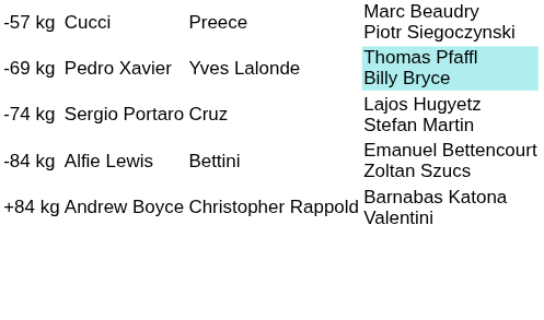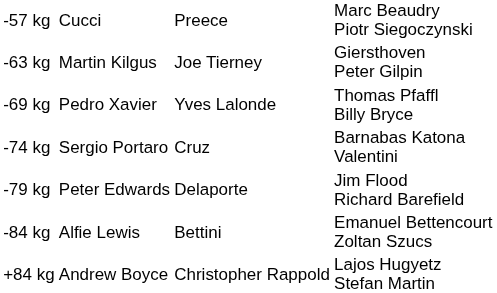+ row: -63 kg | Martin Kilgus | Joe Tierney | Giersthoven Peter Gilpin
-69 kg | column 4: paleturquoise background -> no background
-74 kg | column 4: Lajos Hugyetz Stefan Martin -> Barnabas Katona Valentini
+ row: -79 kg | Peter Edwards | Delaporte | Jim Flood Richard Barefield
+84 kg | column 4: Barnabas Katona Valentini -> Lajos Hugyetz Stefan Martin
